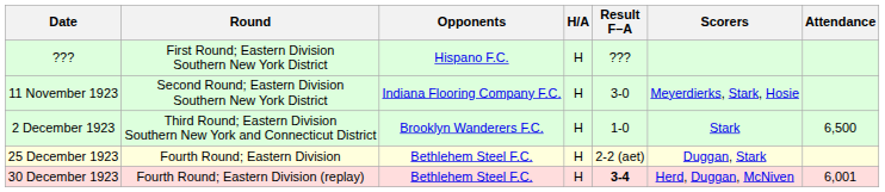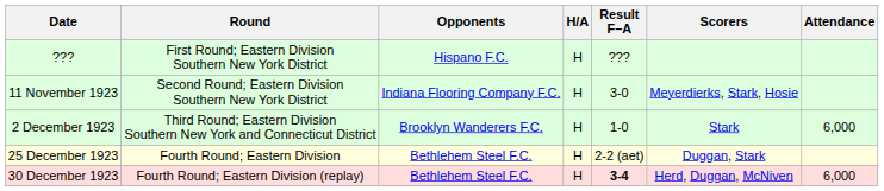2 December 1923 | Attendance: 6,500 -> 6,000
30 December 1923 | Attendance: 6,001 -> 6,000
